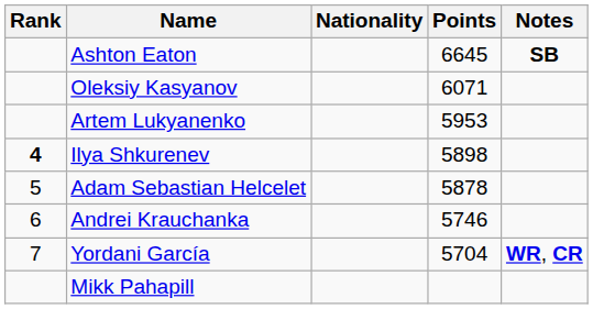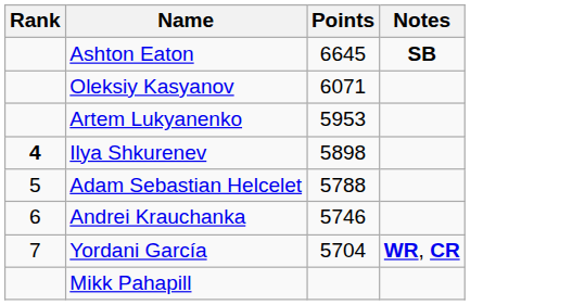- column: Nationality
Adam Sebastian Helcelet | Points: 5878 -> 5788
